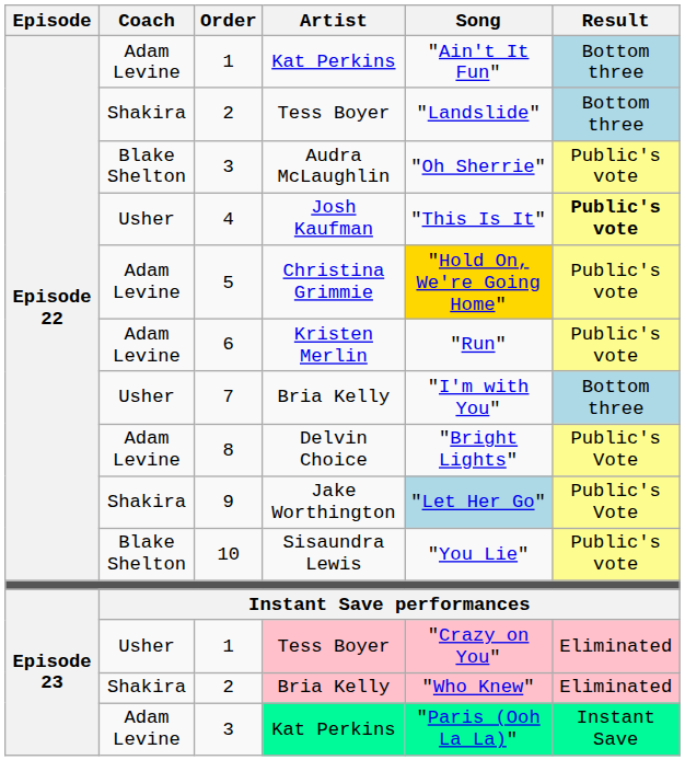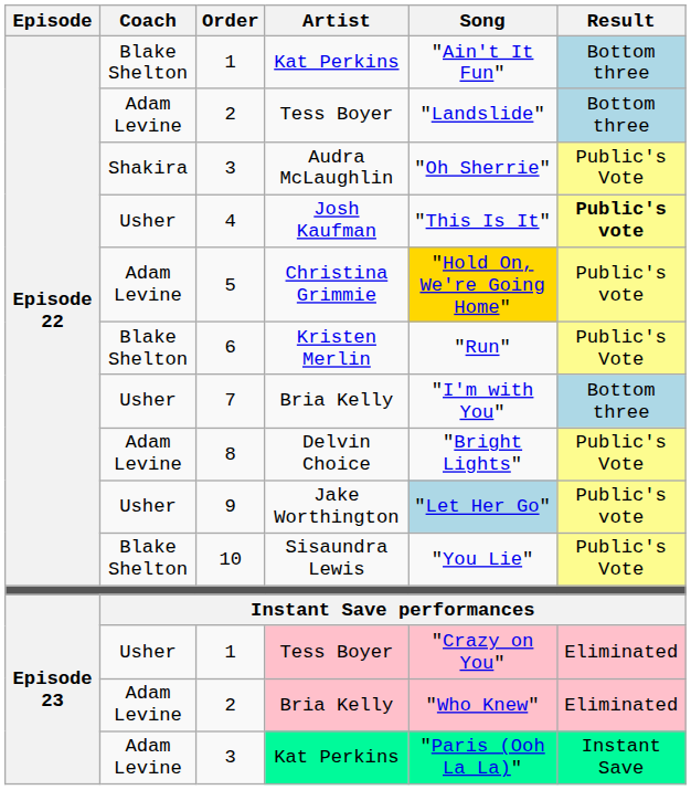Episode 22 / 1 | Coach: Adam Levine -> Blake Shelton
Episode 22 / 2 | Coach: Shakira -> Adam Levine
Episode 22 / 3 | Coach: Blake Shelton -> Shakira
Episode 22 / 3 | Result: Public's vote -> Public's Vote
6 | Coach: Adam Levine -> Blake Shelton
6 | Result: Public's vote -> Public's Vote
9 | Coach: Shakira -> Usher
9 | Result: Public's Vote -> Public's vote
10 | Result: Public's vote -> Public's Vote
Episode 23 / 2 | Coach: Shakira -> Adam Levine
